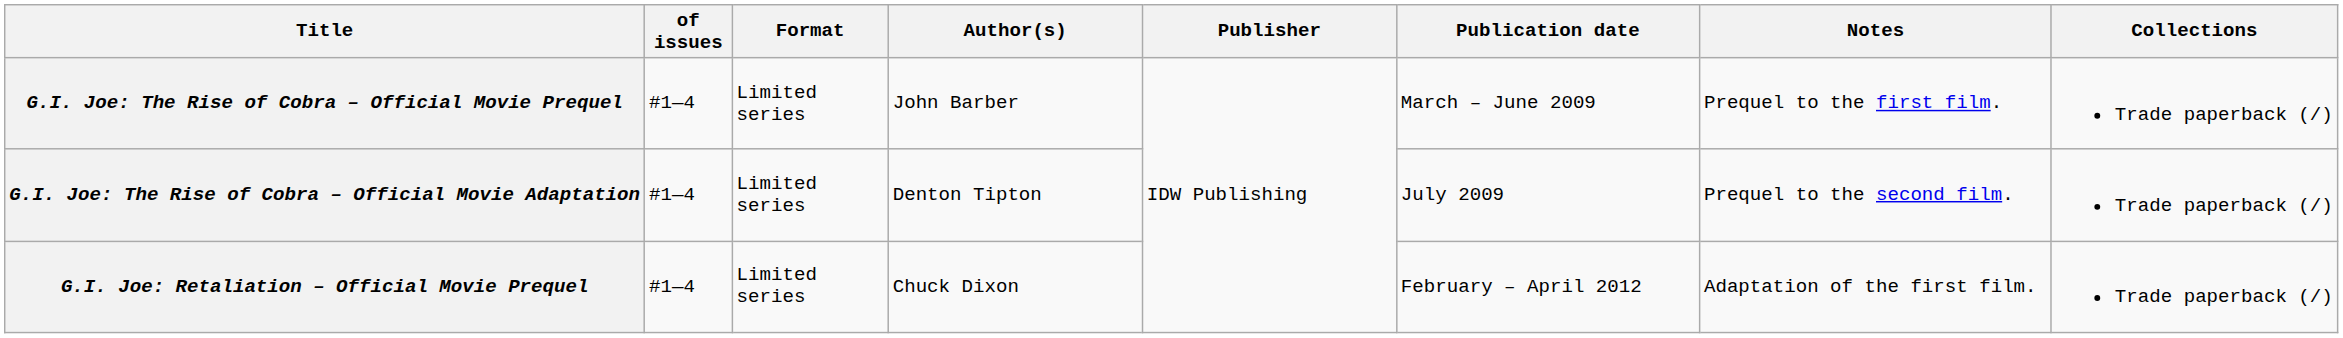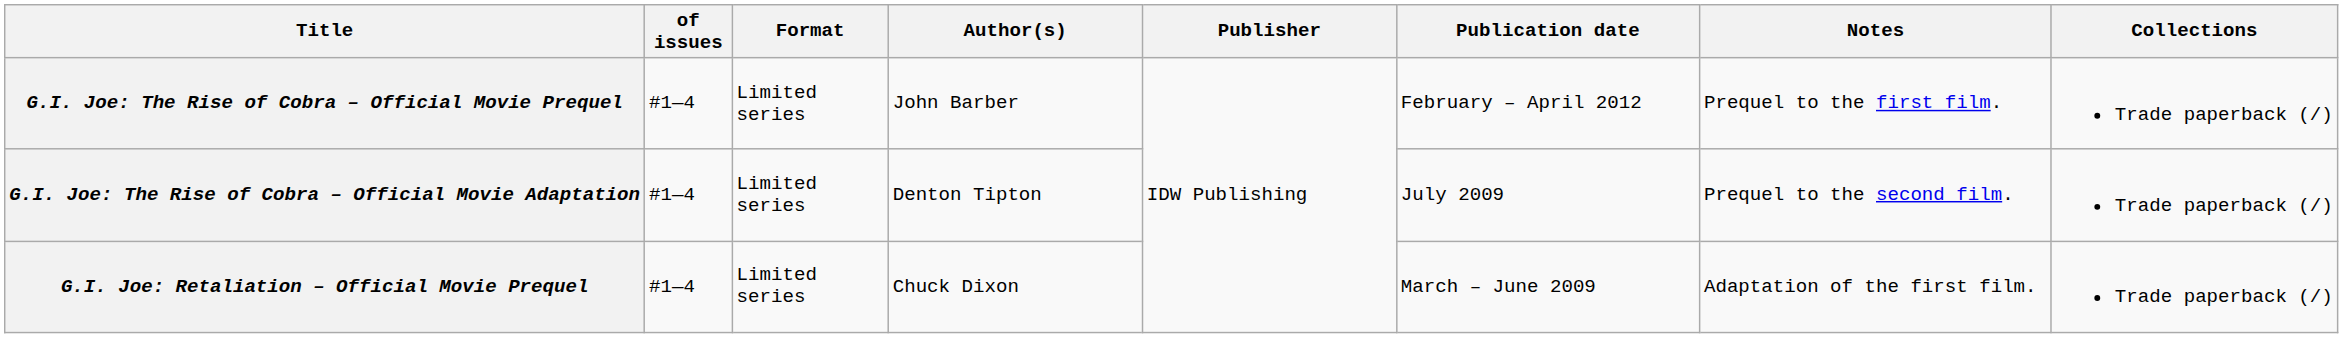G.I. Joe: The Rise of Cobra – Official Movie Prequel | Publication date: March – June 2009 -> February – April 2012
G.I. Joe: Retaliation – Official Movie Prequel | Publication date: February – April 2012 -> March – June 2009
